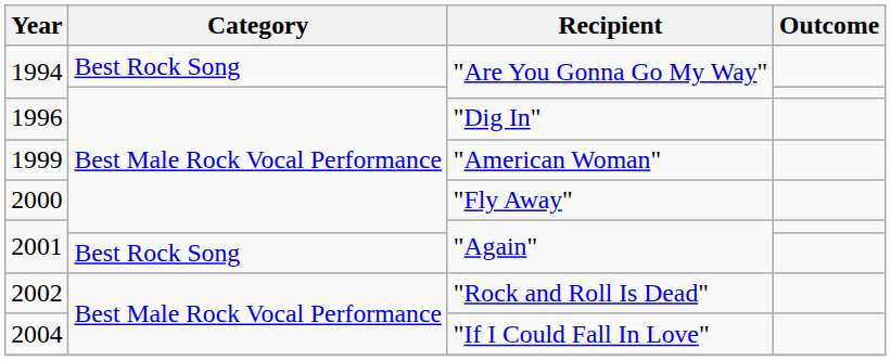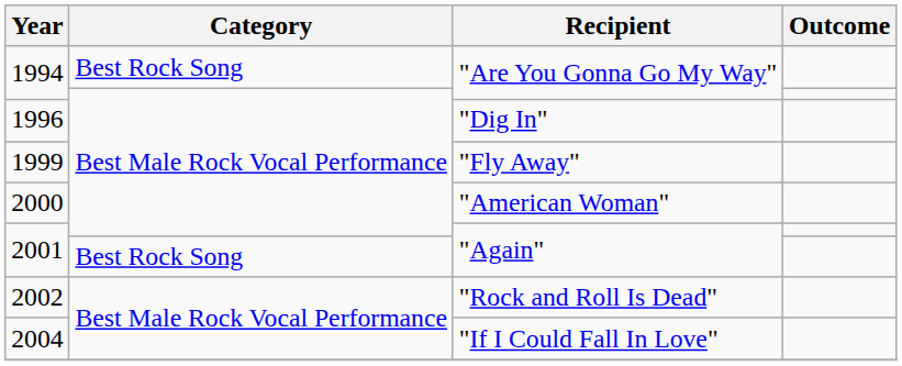1999 | Recipient: "American Woman" -> "Fly Away"
2000 | Recipient: "Fly Away" -> "American Woman"
